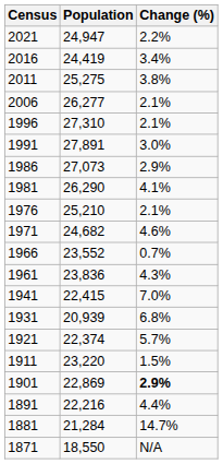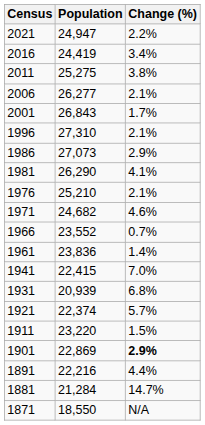+ row: 2001 | 26,843 | 1.7%
- row: 1991 | 27,891 | 3.0%
1961 | Change (%): 4.3% -> 1.4%
